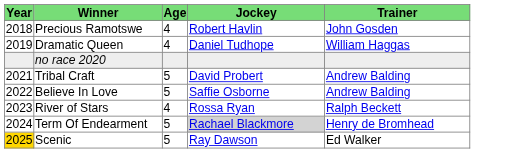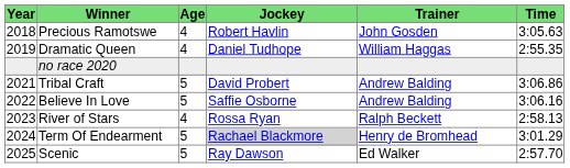+ column: Time | 3:05.63 | 2:55.35 | 3:06.86 | 3:06.16 | 2:58.13 | 3:01.29 | 2:57.70
Scenic | Year: gold background -> no background
